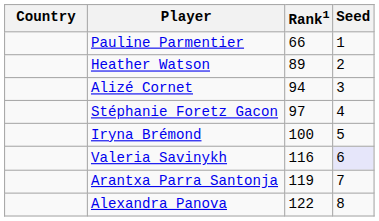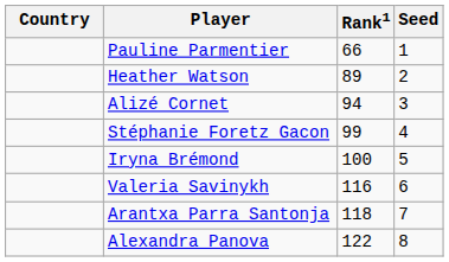Stéphanie Foretz Gacon | Rank1: 97 -> 99
Valeria Savinykh | Seed: lavender background -> no background
Arantxa Parra Santonja | Rank1: 119 -> 118
